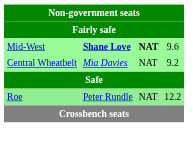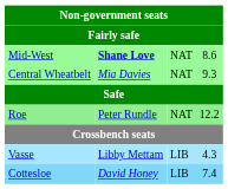Mid-West | column 3: bold -> normal
Mid-West | column 4: 9.6 -> 8.6
Central Wheatbelt | column 4: 9.2 -> 9.3
+ row: Vasse | Libby Mettam | LIB | 4.3
+ row: Cottesloe | David Honey | LIB | 7.4
